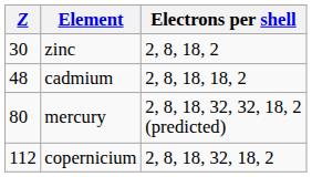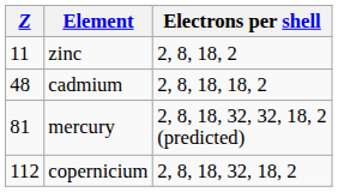zinc | Z: 30 -> 11
mercury | Z: 80 -> 81
